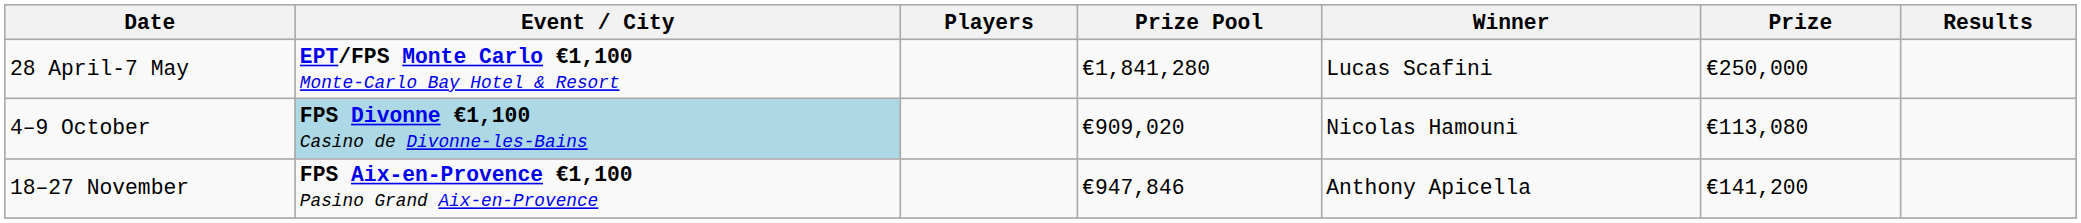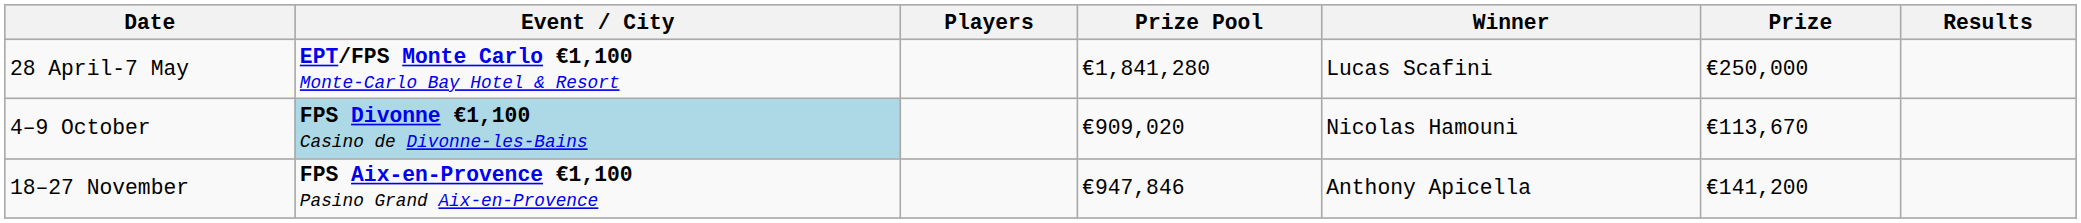4–9 October | Prize: €113,080 -> €113,670
